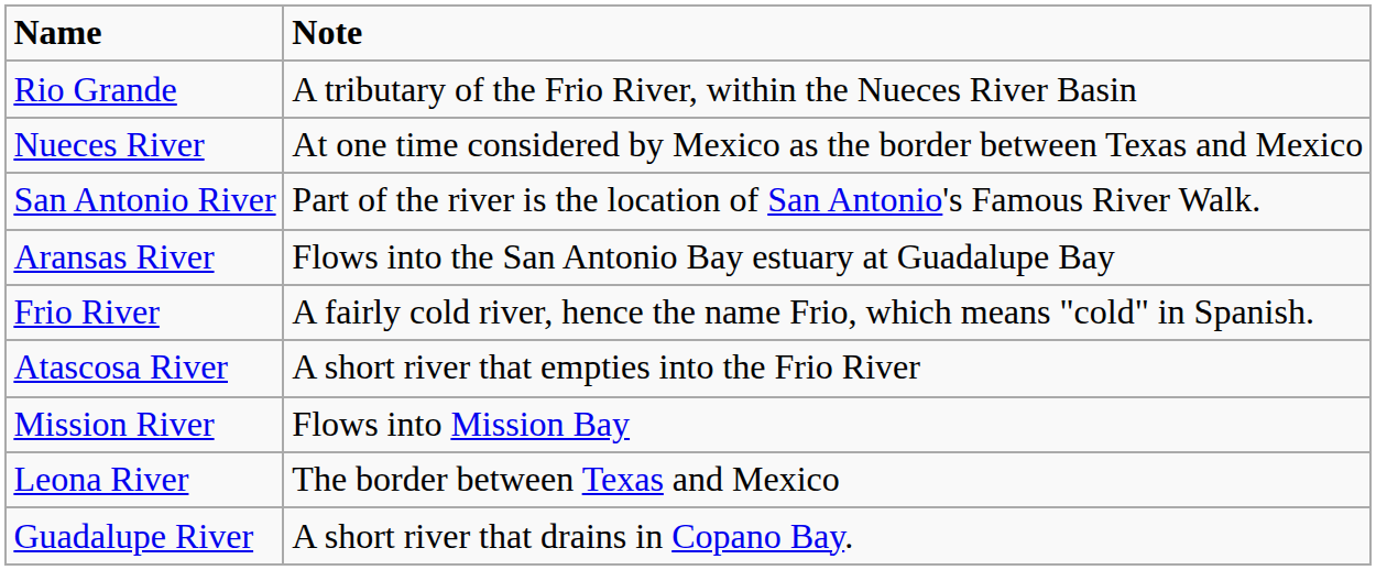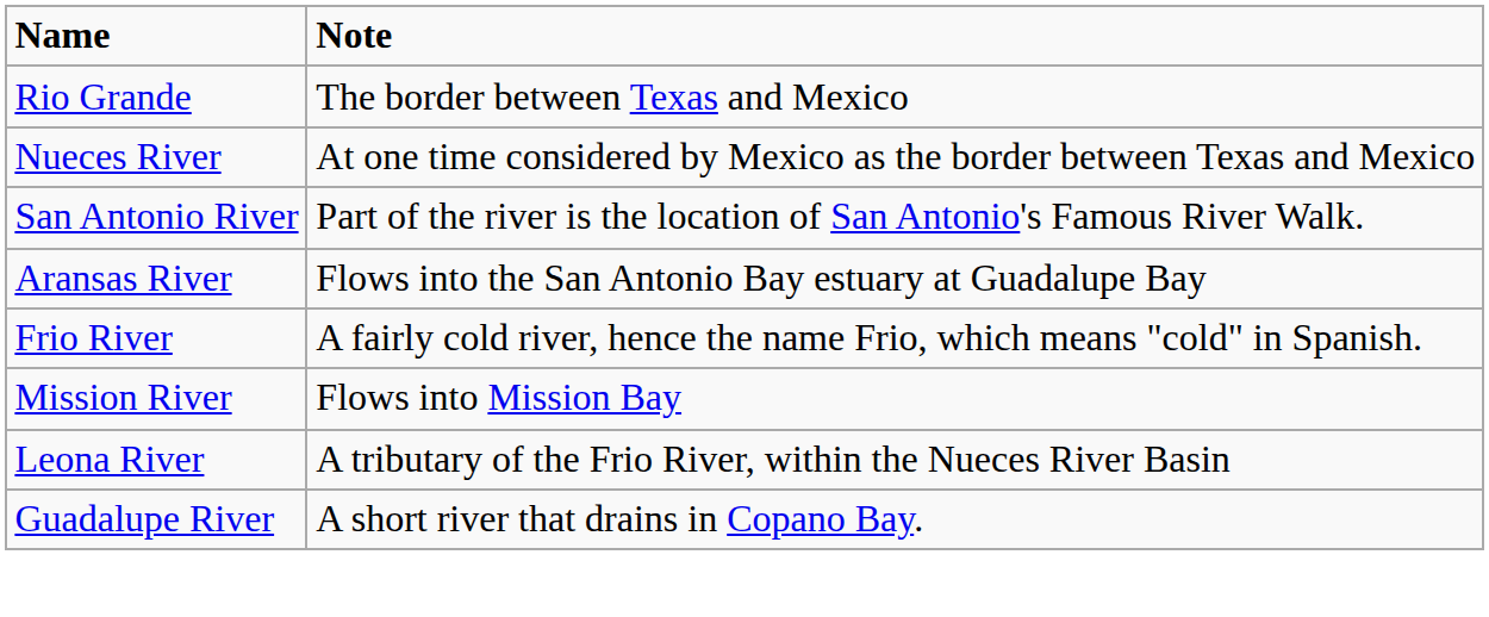Rio Grande | Note: A tributary of the Frio River, within the Nueces River Basin -> The border between Texas and Mexico
- row: Atascosa River | A short river that empties into the Frio River
Leona River | Note: The border between Texas and Mexico -> A tributary of the Frio River, within the Nueces River Basin
